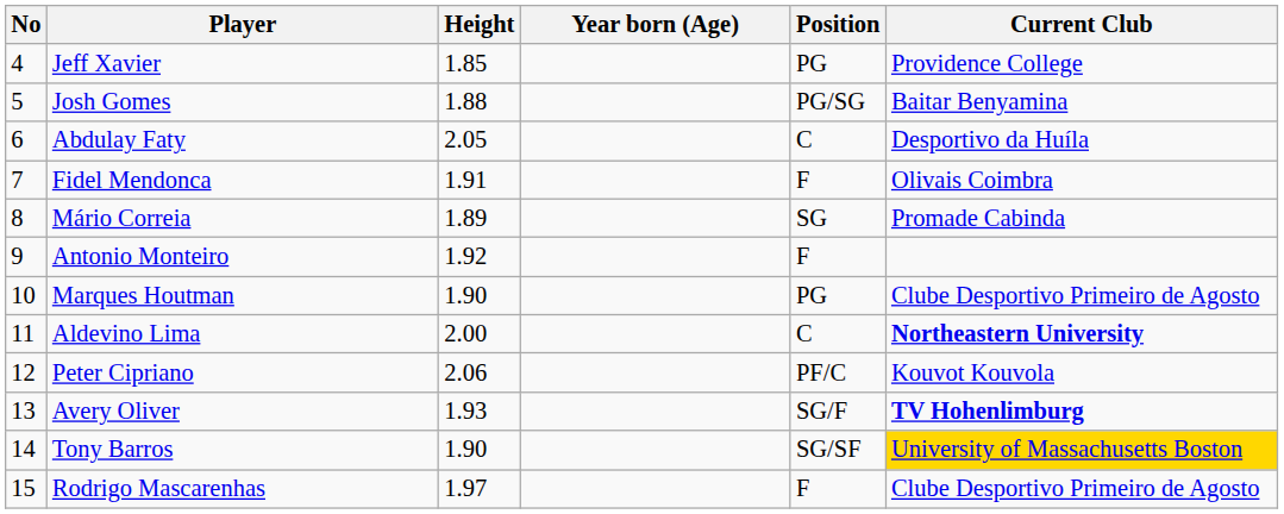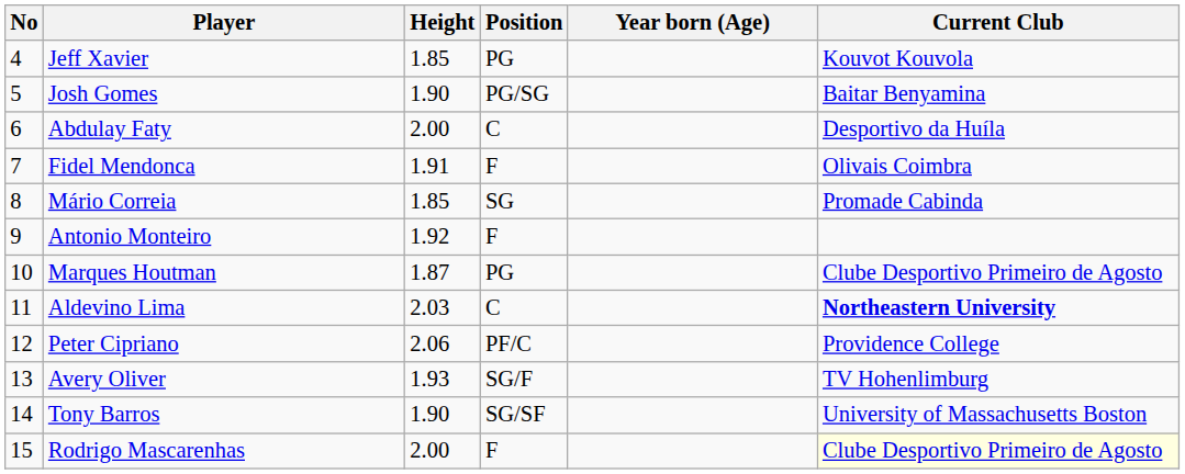columns swapped: Position <-> Year born (Age)
Jeff Xavier | Current Club: Providence College -> Kouvot Kouvola
Josh Gomes | Height: 1.88 -> 1.90
Abdulay Faty | Height: 2.05 -> 2.00
Mário Correia | Height: 1.89 -> 1.85
Marques Houtman | Height: 1.90 -> 1.87
Aldevino Lima | Height: 2.00 -> 2.03
Peter Cipriano | Current Club: Kouvot Kouvola -> Providence College
Avery Oliver | Current Club: bold -> normal
Tony Barros | Current Club: gold background -> no background
Rodrigo Mascarenhas | Height: 1.97 -> 2.00
Rodrigo Mascarenhas | Current Club: no background -> lightyellow background
